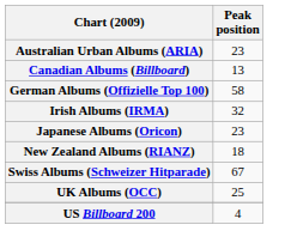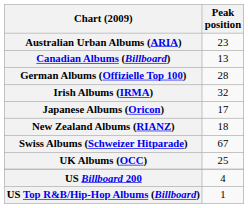German Albums (Offizielle Top 100) | Peak position: 58 -> 28
Japanese Albums (Oricon) | Peak position: 23 -> 17
+ row: US Top R&B/Hip-Hop Albums (Billboard) | 1
